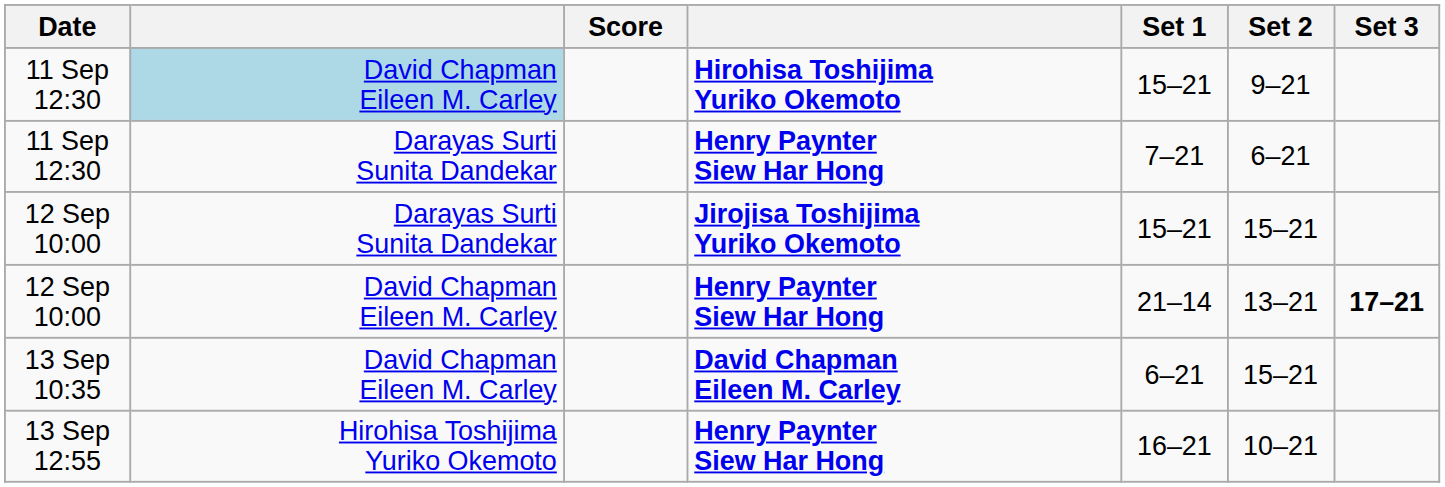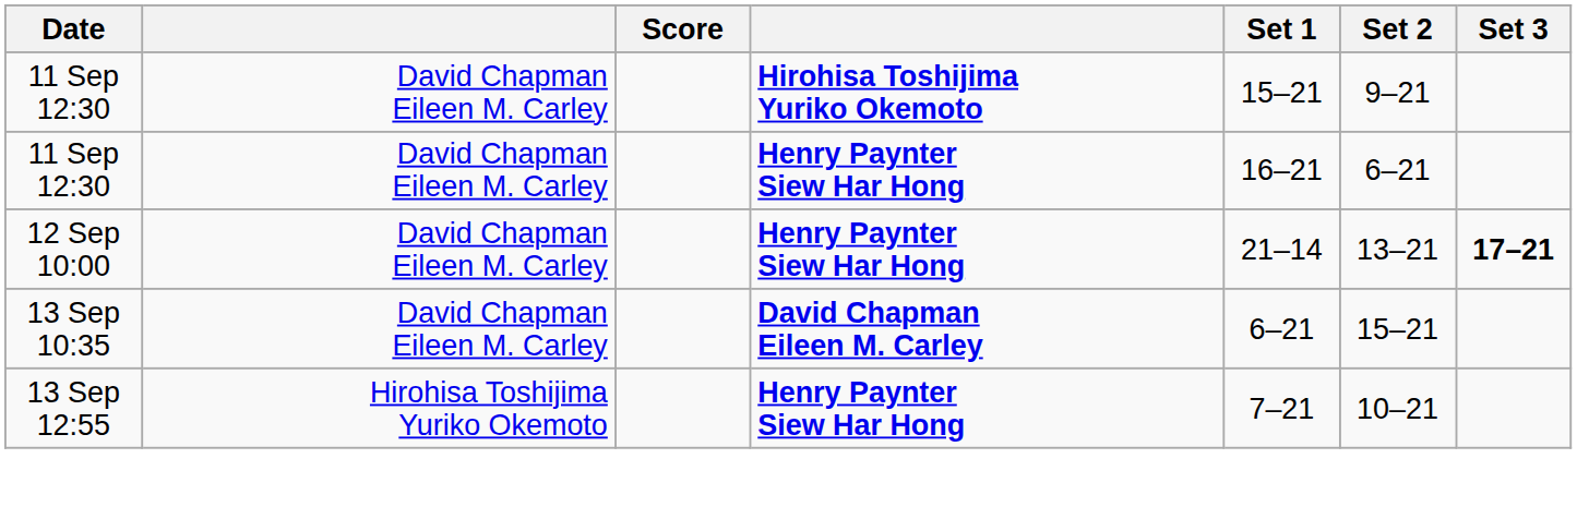11 Sep 12:30 / Hirohisa Toshijima Yuriko Okemoto | column 2: lightblue background -> no background
11 Sep 12:30 / Henry Paynter Siew Har Hong | column 2: Darayas Surti Sunita Dandekar -> David Chapman Eileen M. Carley
11 Sep 12:30 / Henry Paynter Siew Har Hong | Set 1: 7–21 -> 16–21
- row: 12 Sep 10:00 | Darayas Surti Sunita Dandekar | Jirojisa Toshijima Yuriko Okemoto | 15–21 | 15–21
13 Sep 12:55 | Set 1: 16–21 -> 7–21
